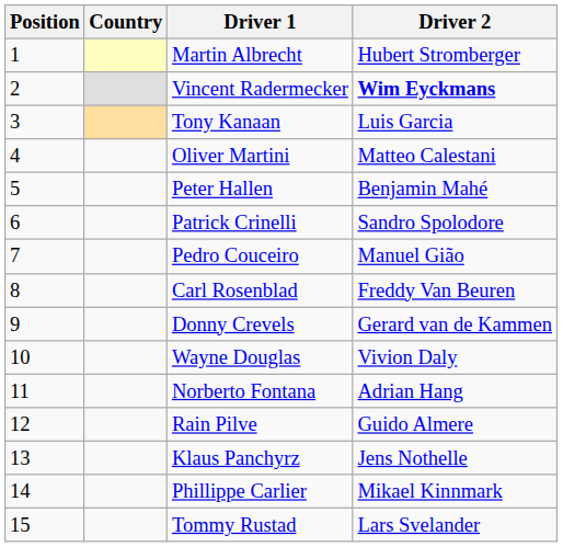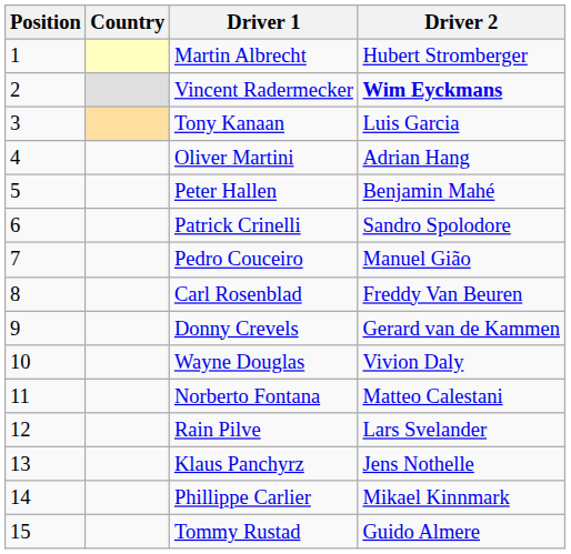Oliver Martini | Driver 2: Matteo Calestani -> Adrian Hang
Norberto Fontana | Driver 2: Adrian Hang -> Matteo Calestani
Rain Pilve | Driver 2: Guido Almere -> Lars Svelander
Tommy Rustad | Driver 2: Lars Svelander -> Guido Almere
